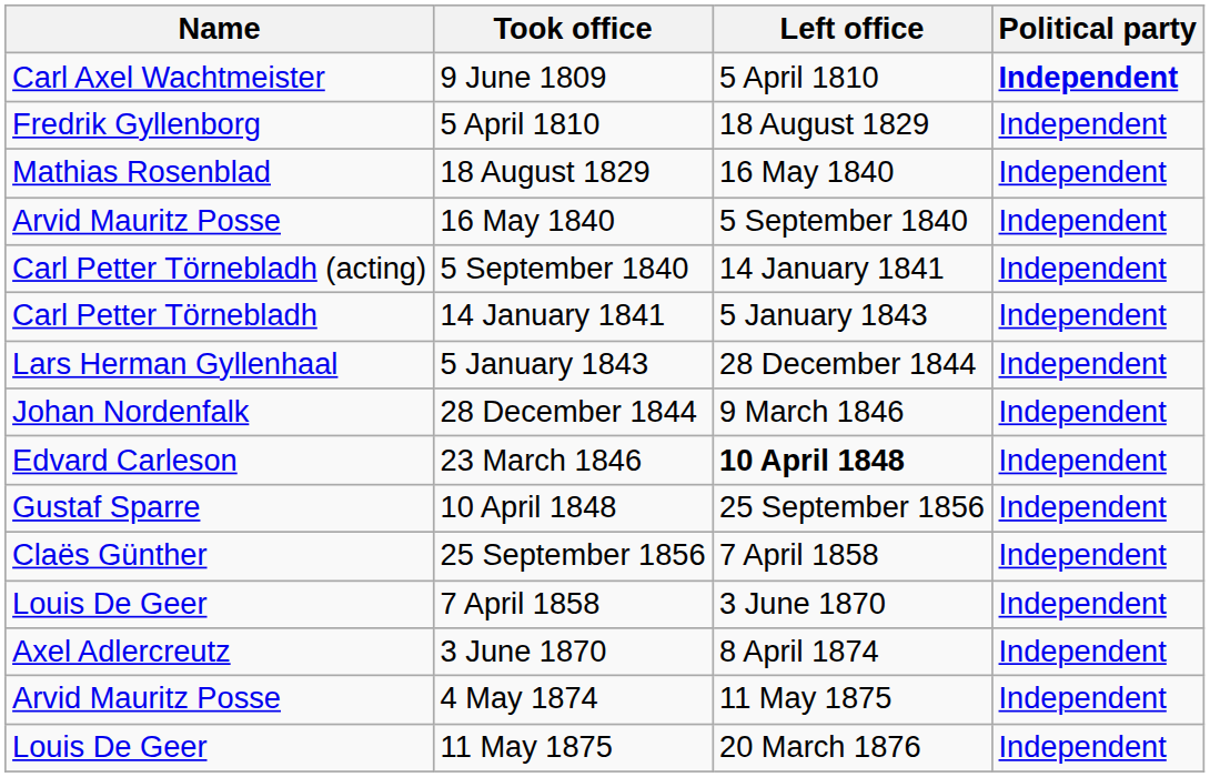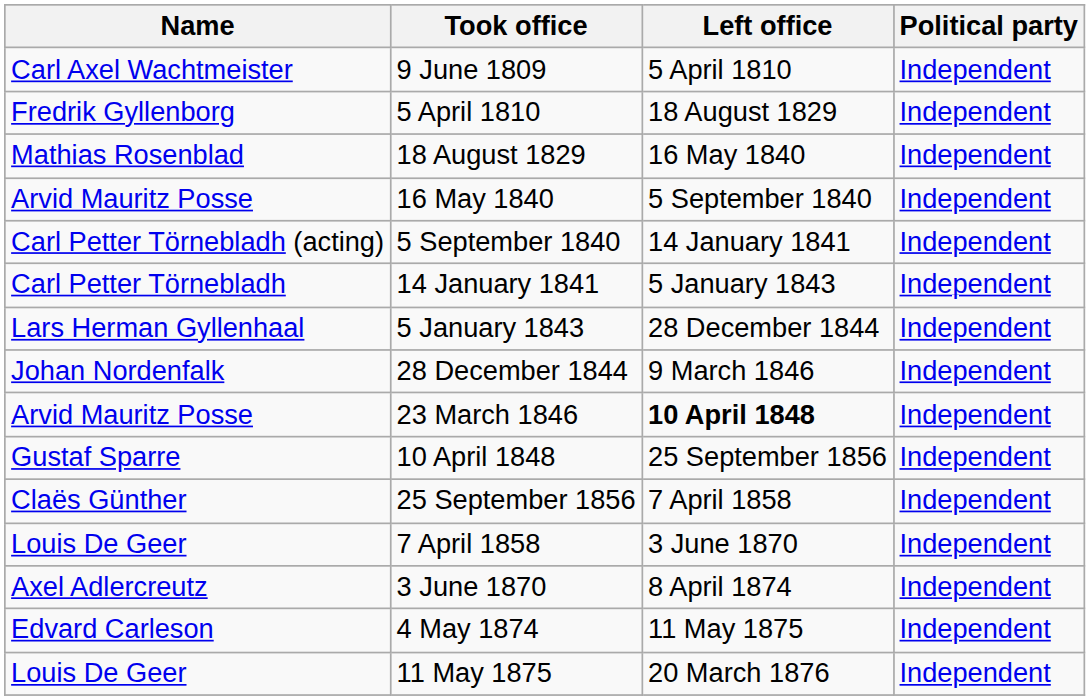9 June 1809 | Political party: bold -> normal
23 March 1846 | Name: Edvard Carleson -> Arvid Mauritz Posse
4 May 1874 | Name: Arvid Mauritz Posse -> Edvard Carleson
